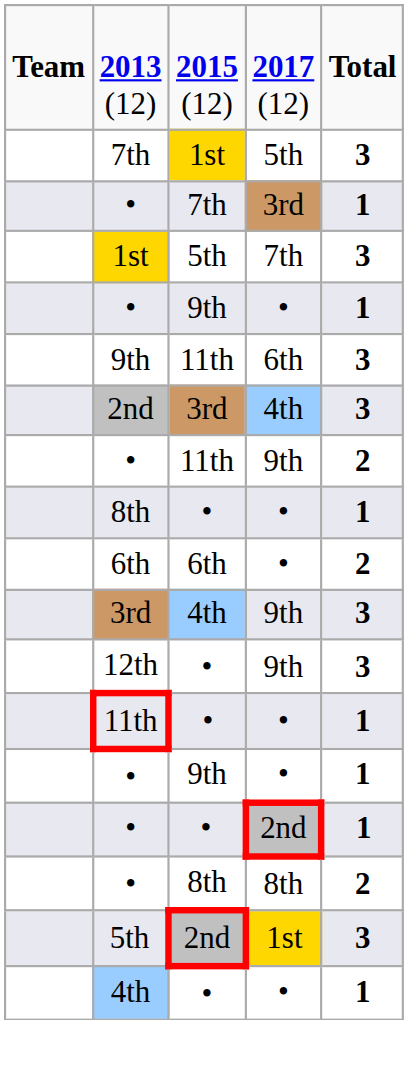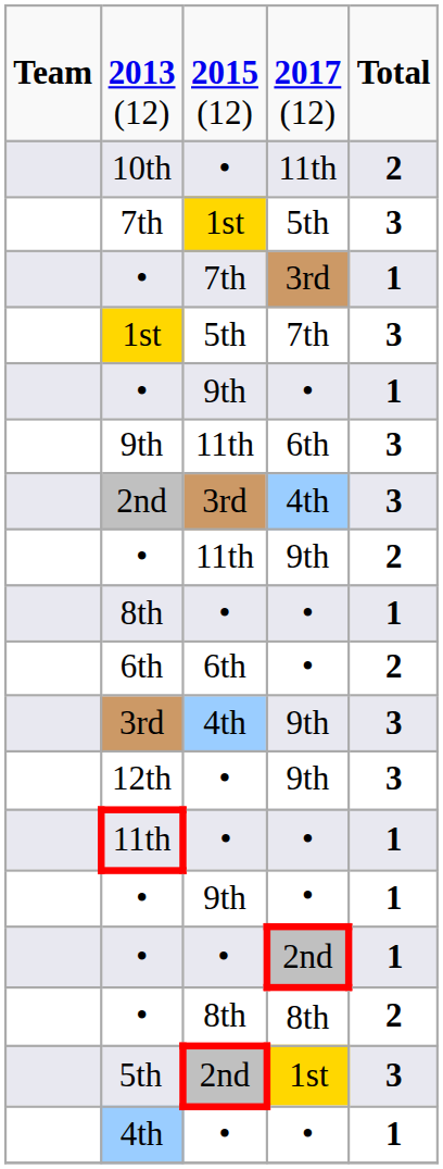+ row: 10th | • | 11th | 2
